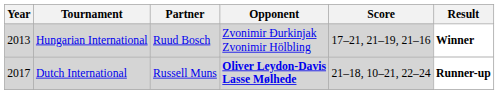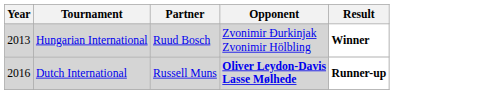- column: Score | 17–21, 21–19, 21–16 | 21–18, 10–21, 22–24
Dutch International | Year: 2017 -> 2016
